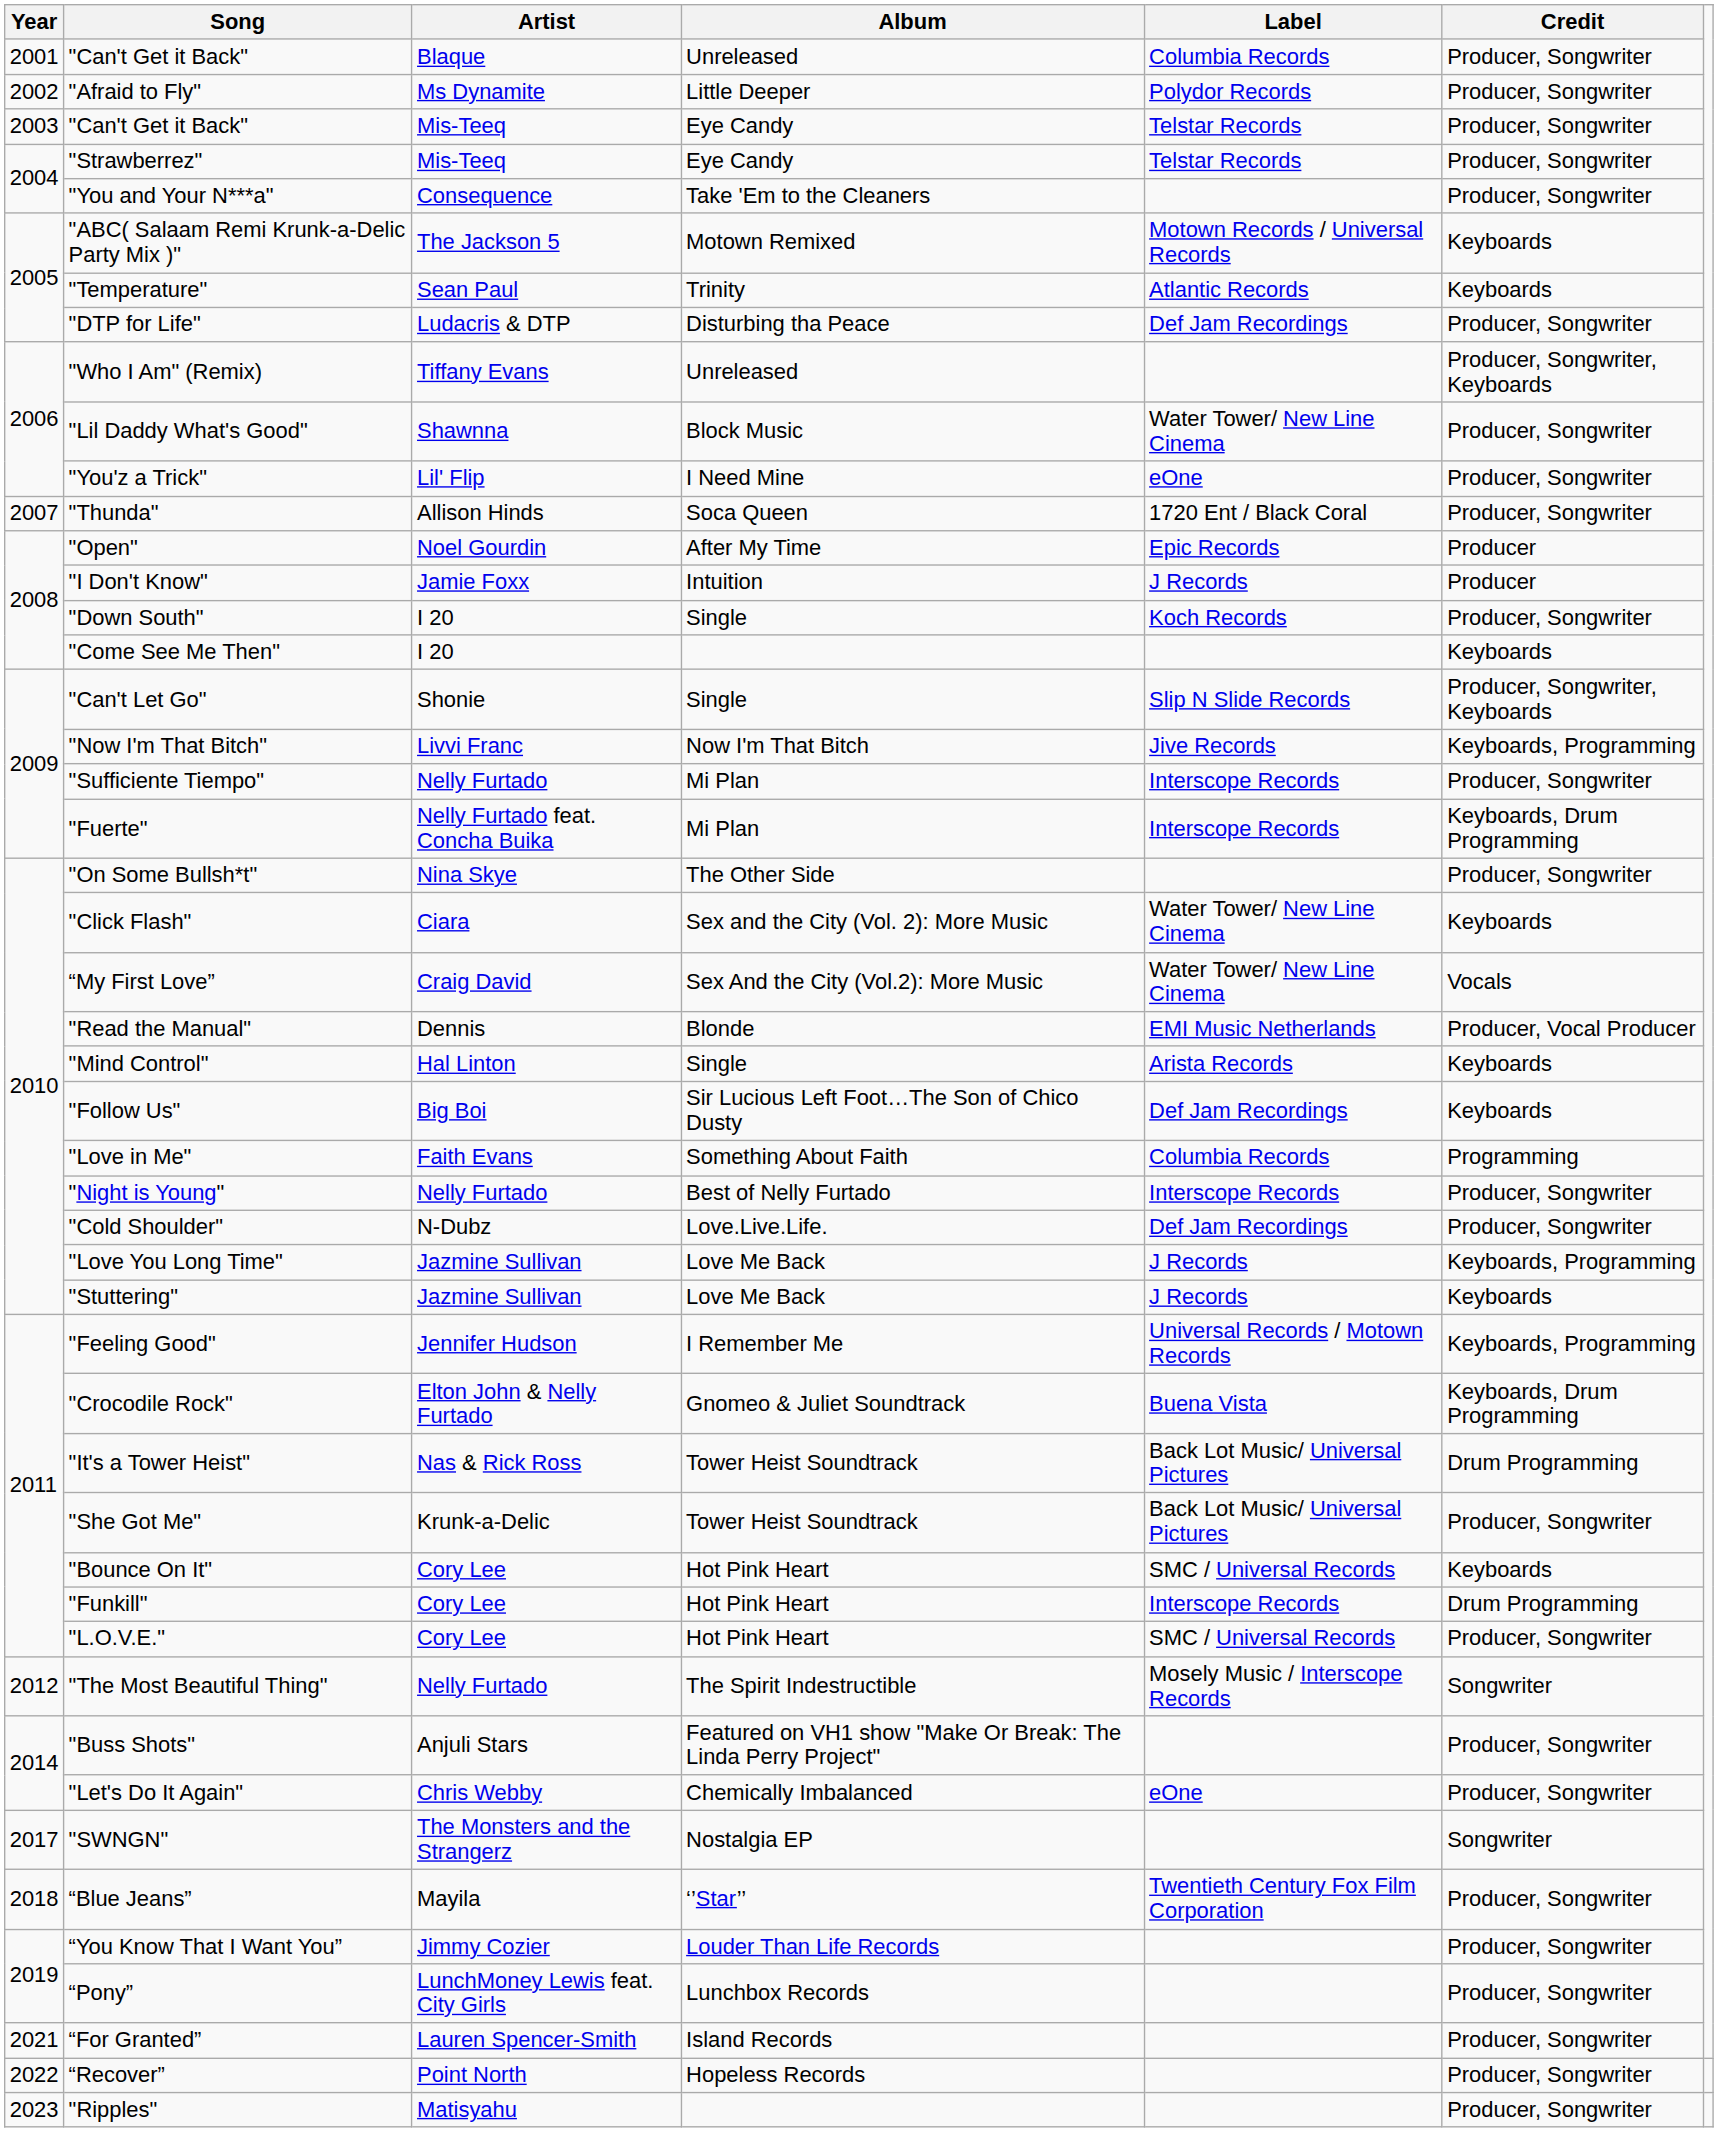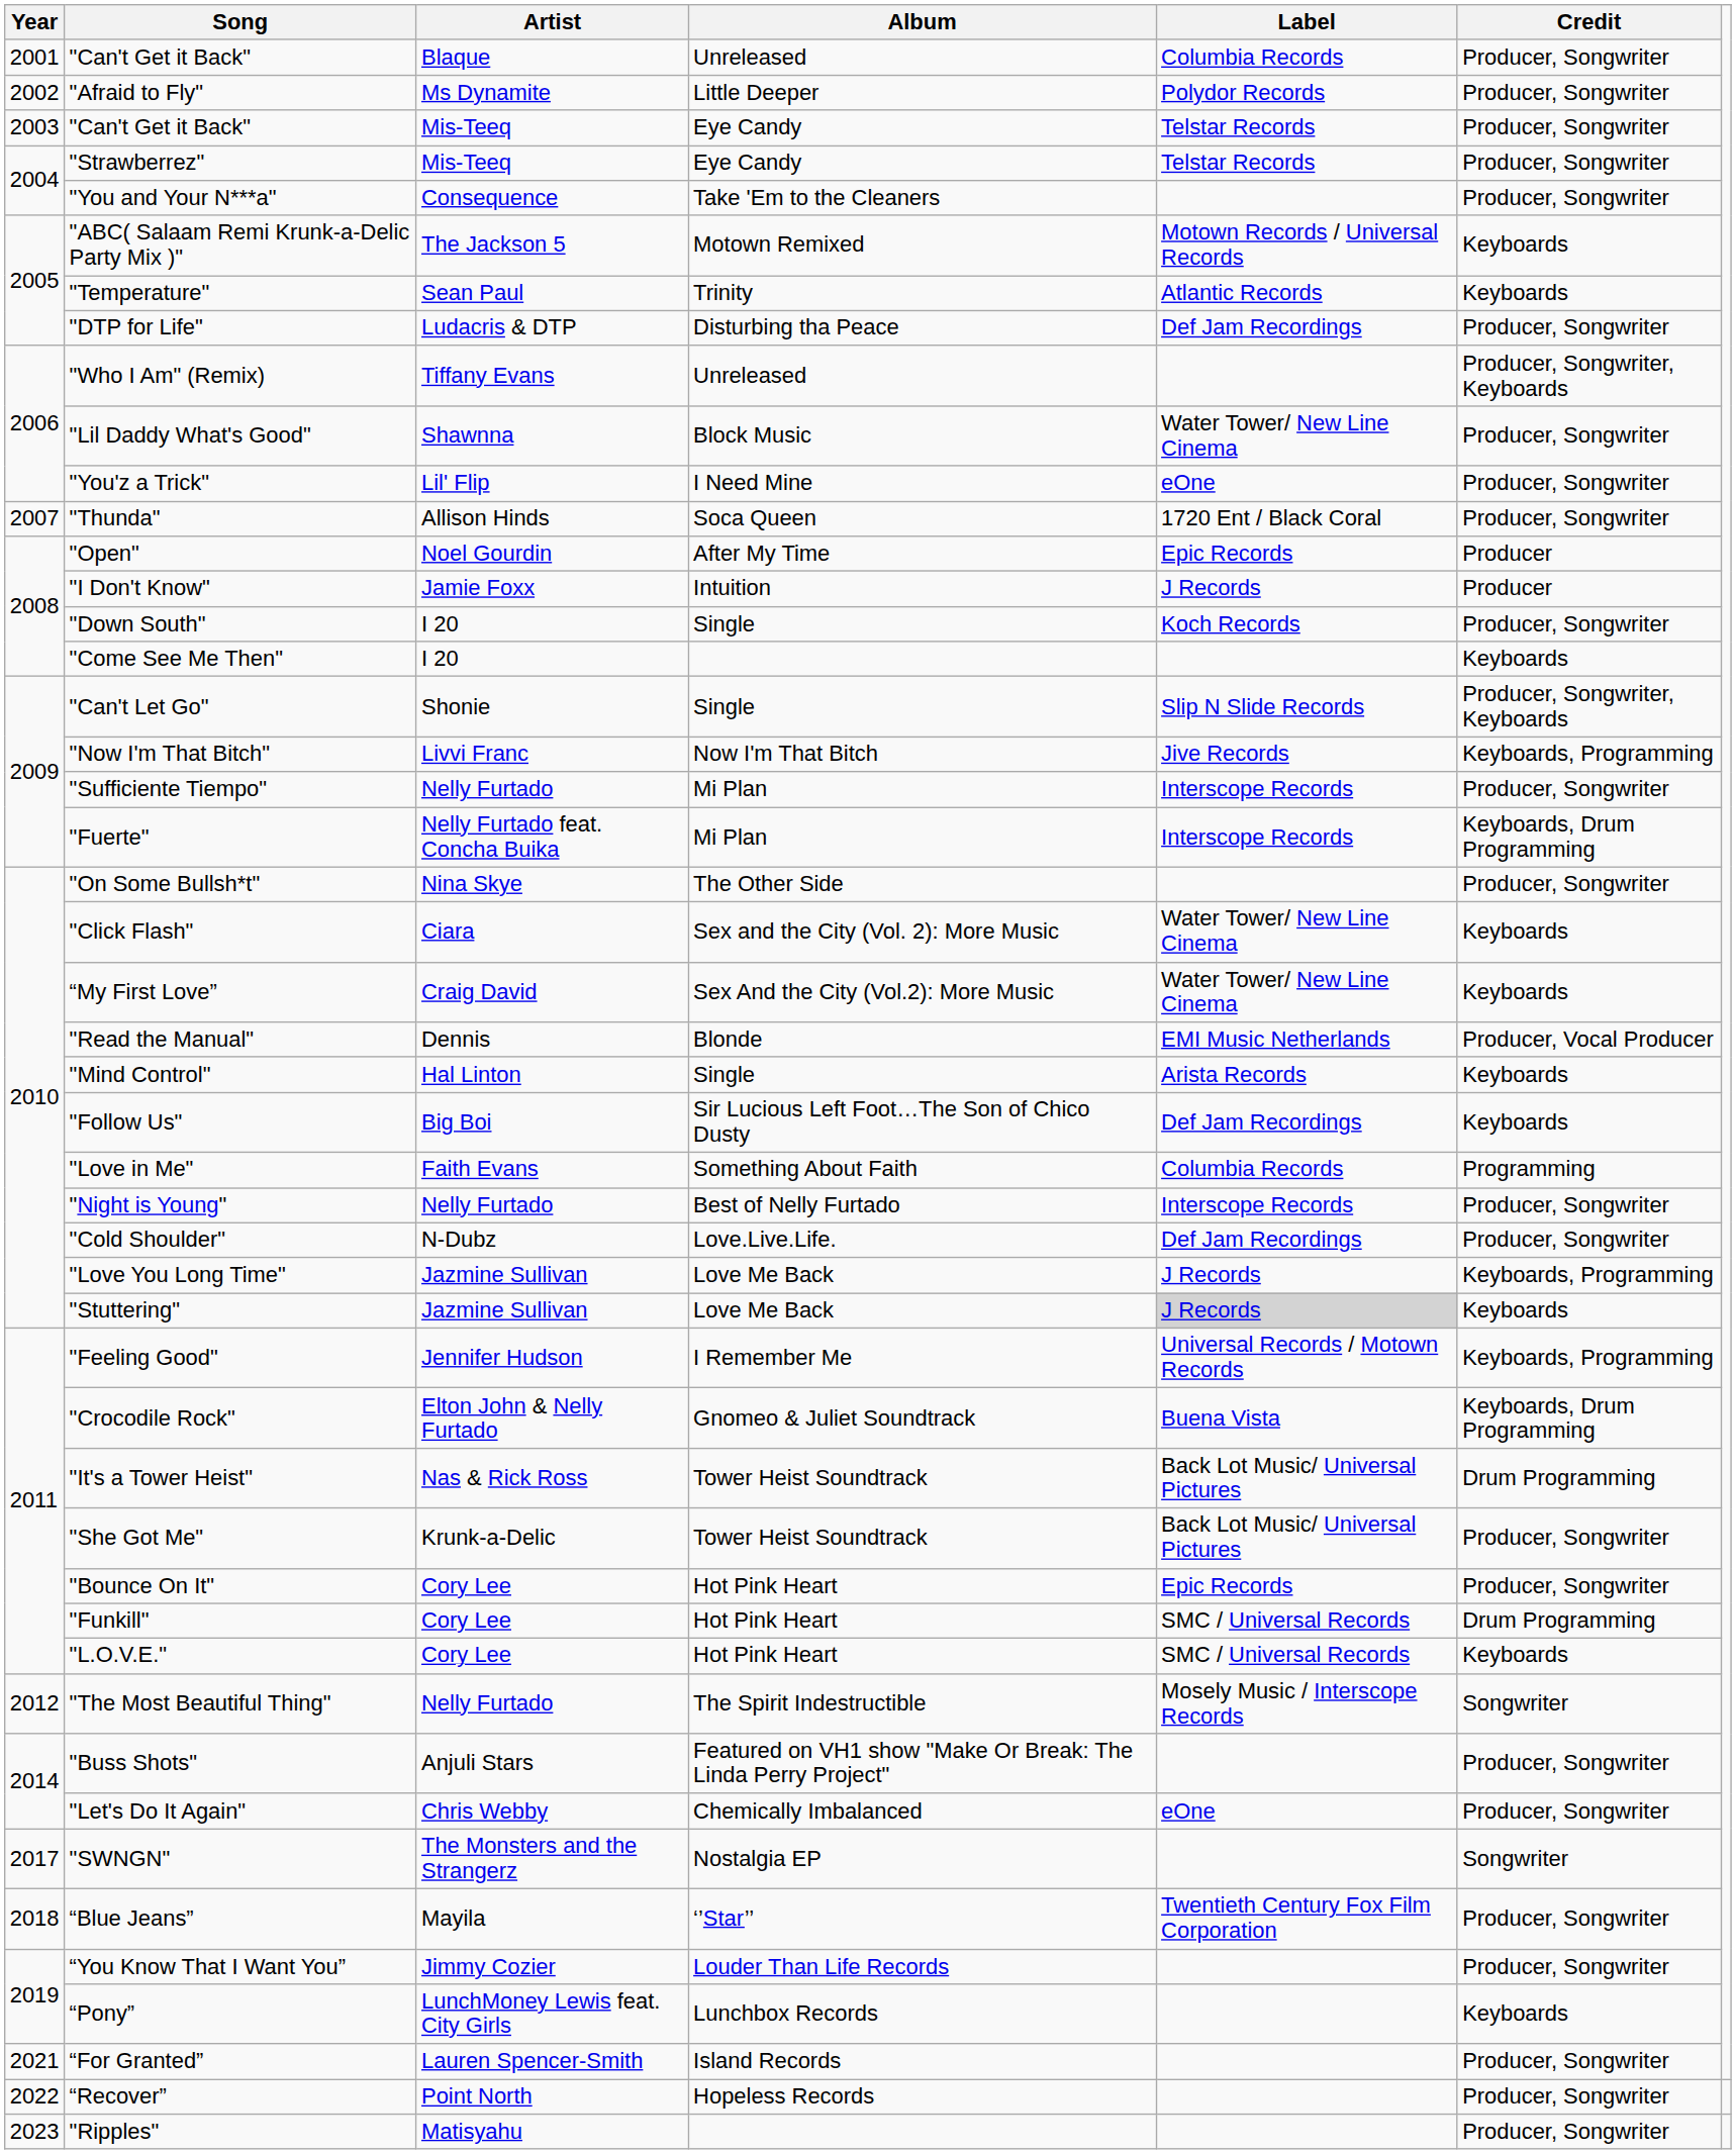“My First Love” | Credit: Vocals -> Keyboards
"Stuttering" | Label: no background -> lightgrey background
"Bounce On It" | Label: SMC / Universal Records -> Epic Records
"Bounce On It" | Credit: Keyboards -> Producer, Songwriter
"Funkill" | Label: Interscope Records -> SMC / Universal Records
"L.O.V.E." | Credit: Producer, Songwriter -> Keyboards
“Pony” | Credit: Producer, Songwriter -> Keyboards
